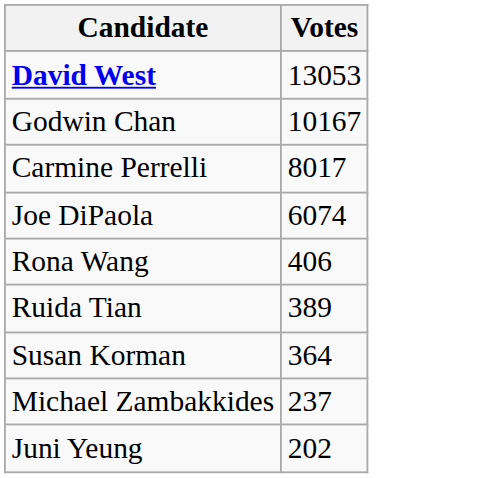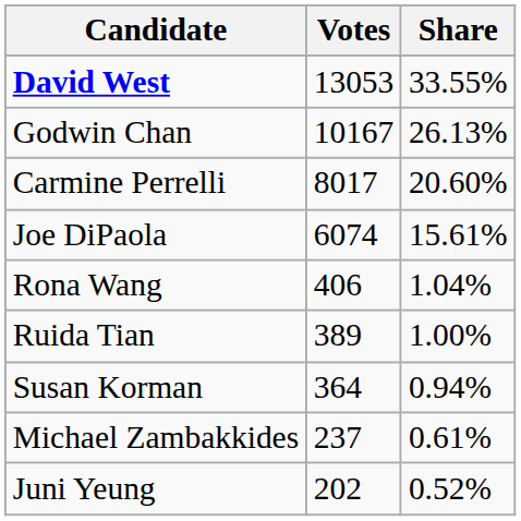+ column: Share | 33.55% | 26.13% | 20.60% | 15.61% | 1.04% | 1.00% | 0.94% | 0.61% | 0.52%
